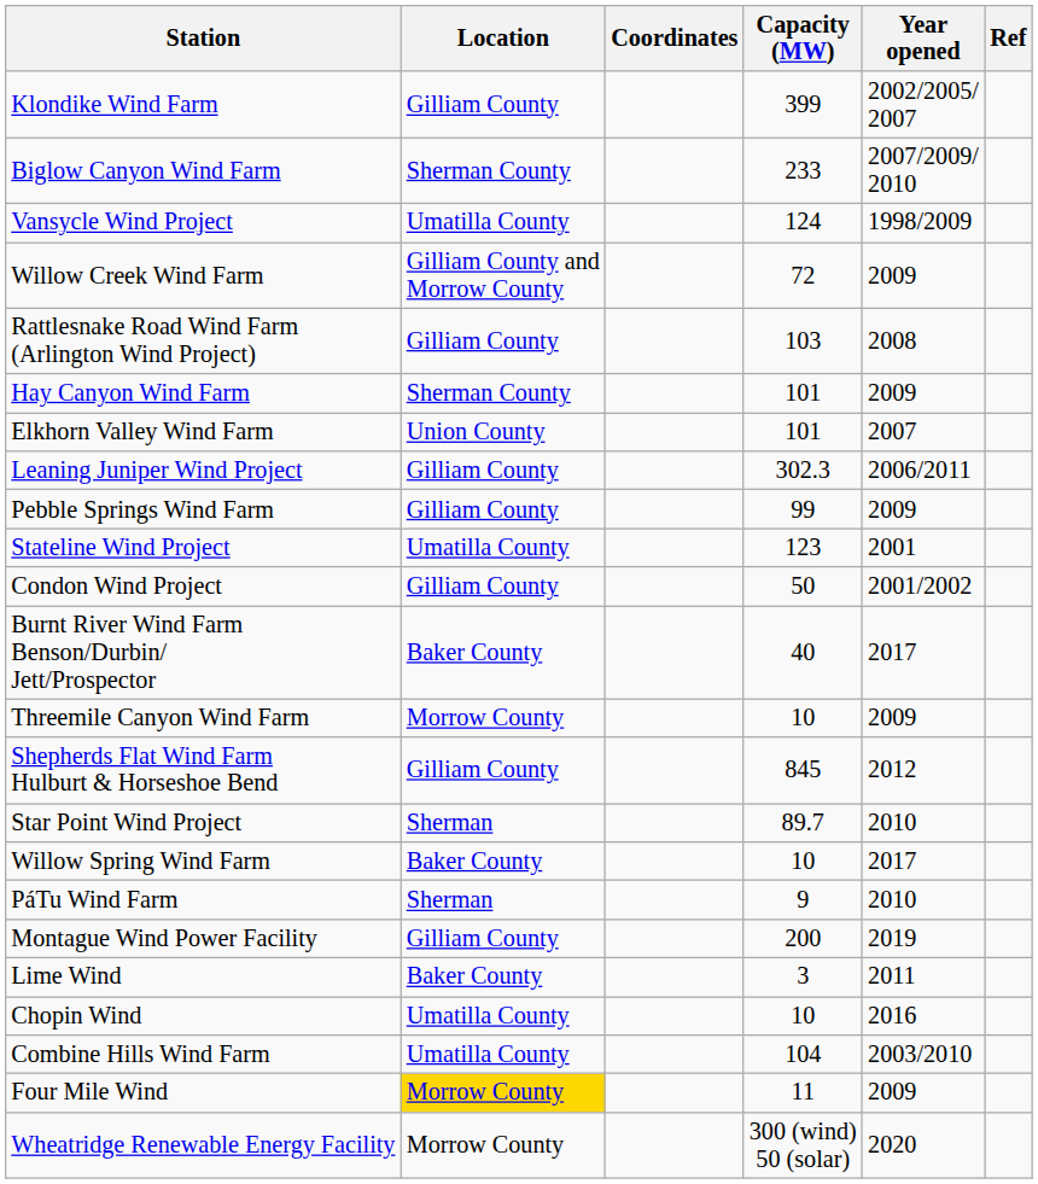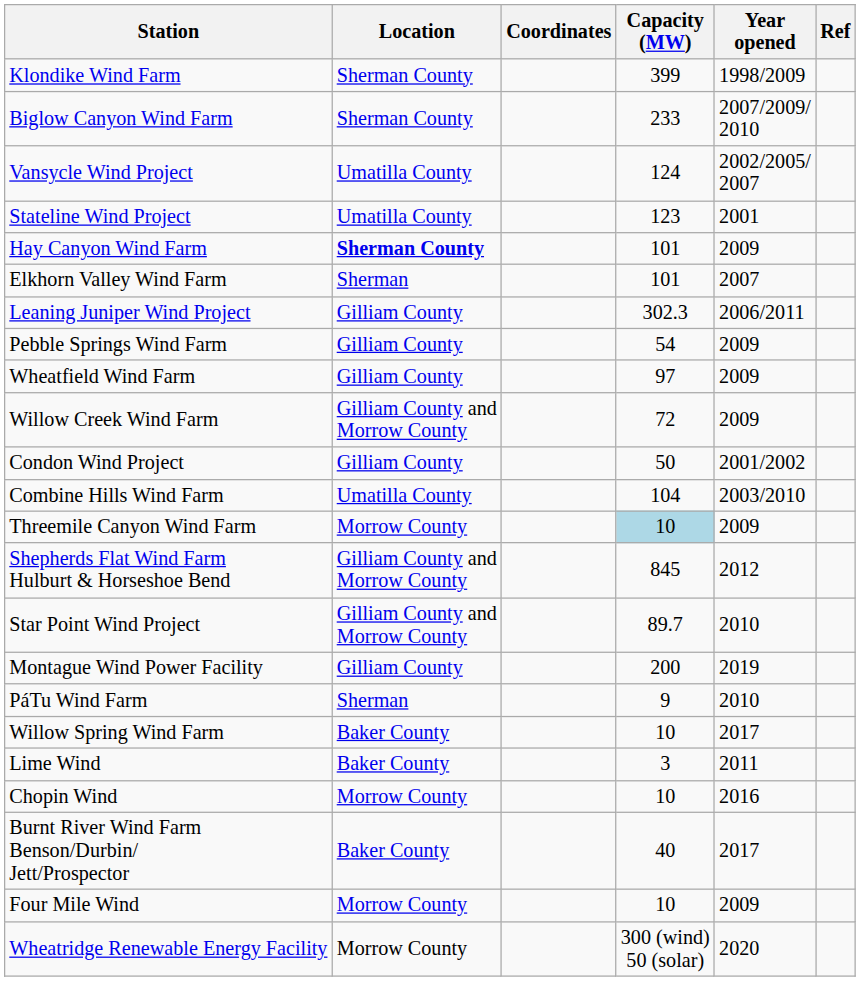Klondike Wind Farm | Location: Gilliam County -> Sherman County
Klondike Wind Farm | Year opened: 2002/2005/ 2007 -> 1998/2009
Vansycle Wind Project | Year opened: 1998/2009 -> 2002/2005/ 2007
rows swapped: Stateline Wind Project <-> Willow Creek Wind Farm
- row: Rattlesnake Road Wind Farm (Arlington Wind Project) | Gilliam County | 103 | 2008
Hay Canyon Wind Farm | Location: normal -> bold
Elkhorn Valley Wind Farm | Location: Union County -> Sherman
Pebble Springs Wind Farm | Capacity (MW): 99 -> 54
+ row: Wheatfield Wind Farm | Gilliam County | 97 | 2009
rows swapped: Combine Hills Wind Farm <-> Burnt River Wind Farm Benson/Durbin/ Jett/Prospector
Threemile Canyon Wind Farm | Capacity (MW): no background -> lightblue background
Shepherds Flat Wind Farm Hulburt & Horseshoe Bend | Location: Gilliam County -> Gilliam County and Morrow County
Star Point Wind Project | Location: Sherman -> Gilliam County and Morrow County
rows swapped: Willow Spring Wind Farm <-> Montague Wind Power Facility
Chopin Wind | Location: Umatilla County -> Morrow County
Four Mile Wind | Location: gold background -> no background
Four Mile Wind | Capacity (MW): 11 -> 10
